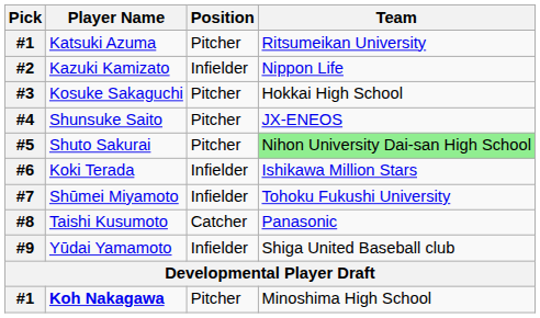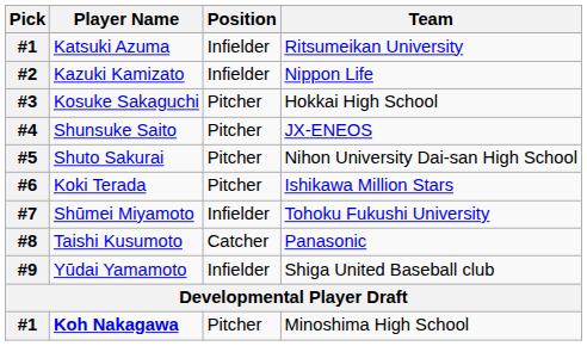#1 / Katsuki Azuma | Position: Pitcher -> Infielder
#5 | Team: lightgreen background -> no background
#6 | Position: Infielder -> Pitcher
